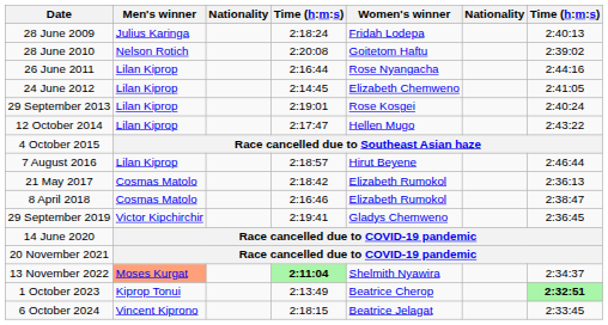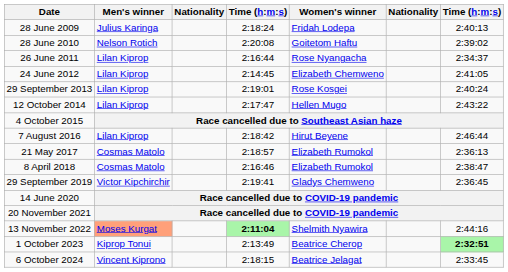26 June 2011 | column 7: 2:44:16 -> 2:34:37
7 August 2016 | column 4: 2:18:57 -> 2:18:42
21 May 2017 | column 4: 2:18:42 -> 2:18:57
13 November 2022 | column 7: 2:34:37 -> 2:44:16
